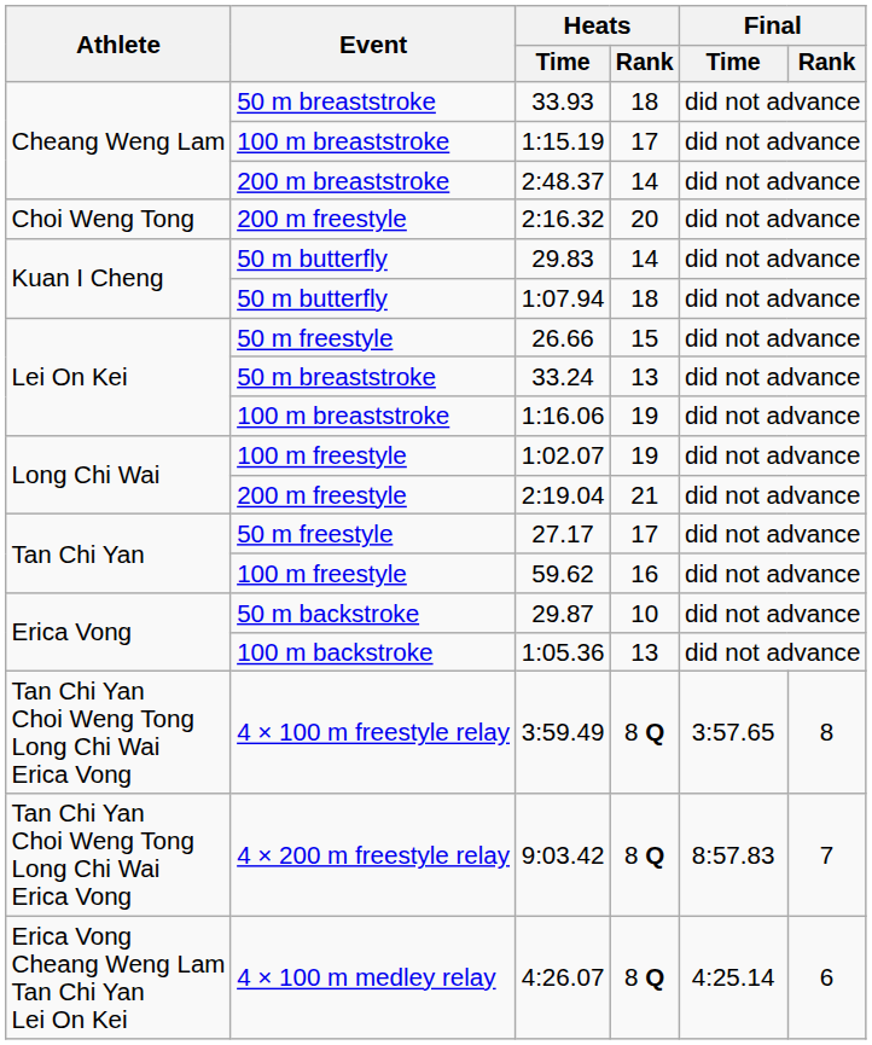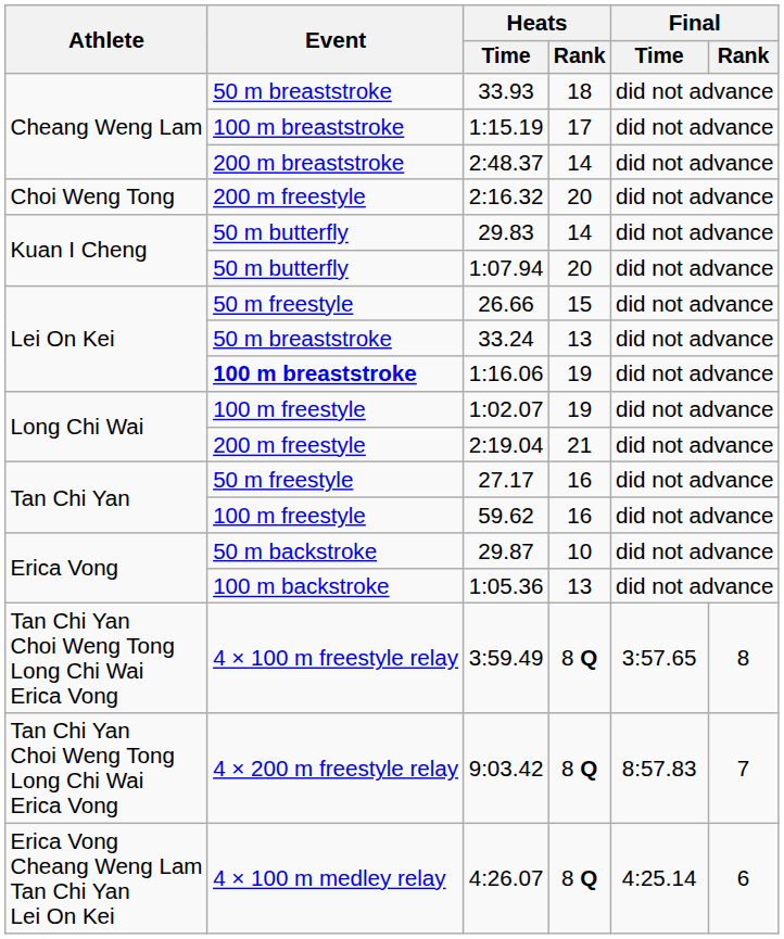1:07.94 | Heats / Rank: 18 -> 20
1:16.06 | Event: normal -> bold
27.17 | Heats / Rank: 17 -> 16
